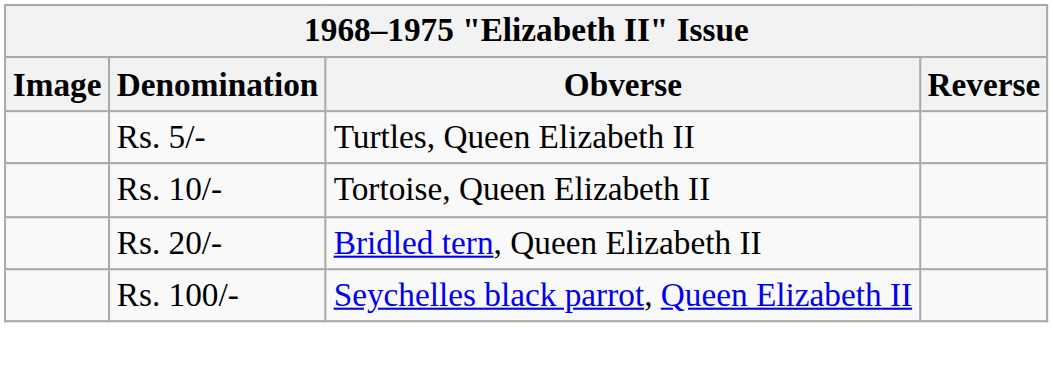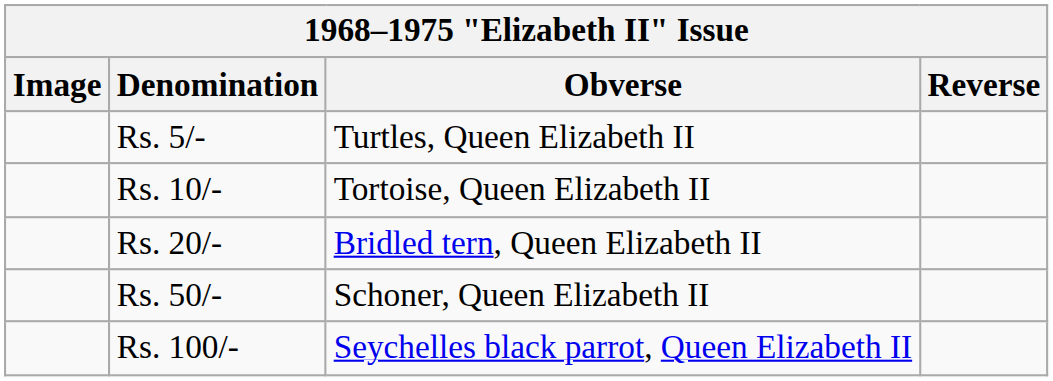+ row: Rs. 50/- | Schoner, Queen Elizabeth II
